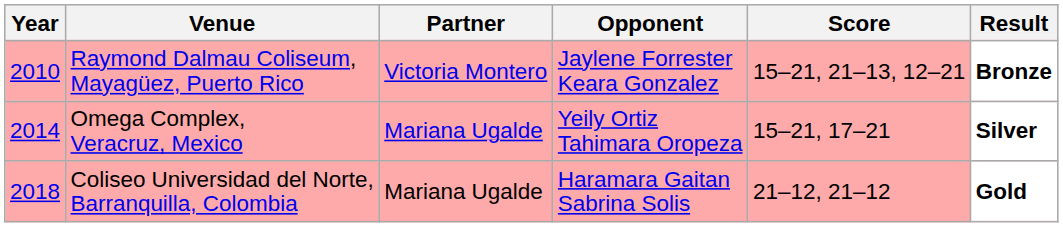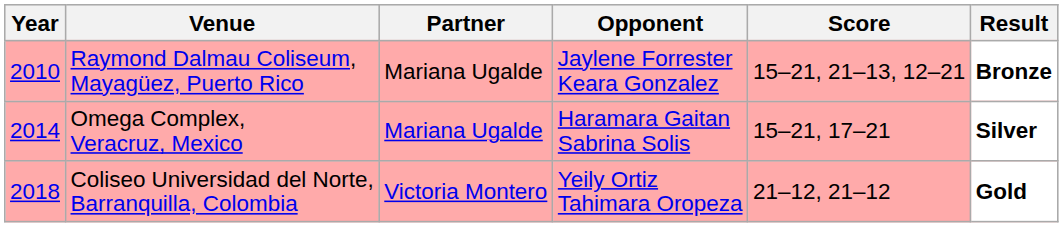Raymond Dalmau Coliseum, Mayagüez, Puerto Rico | Partner: Victoria Montero -> Mariana Ugalde
Omega Complex, Veracruz, Mexico | Opponent: Yeily Ortiz Tahimara Oropeza -> Haramara Gaitan Sabrina Solis
Coliseo Universidad del Norte, Barranquilla, Colombia | Partner: Mariana Ugalde -> Victoria Montero
Coliseo Universidad del Norte, Barranquilla, Colombia | Opponent: Haramara Gaitan Sabrina Solis -> Yeily Ortiz Tahimara Oropeza
